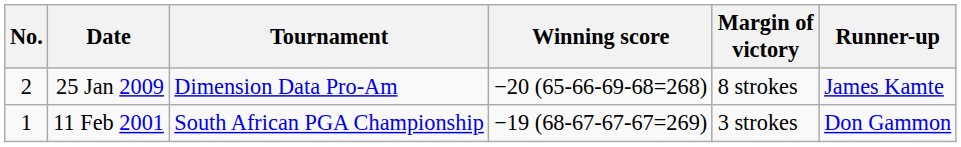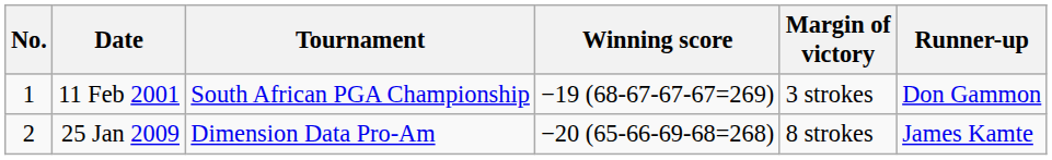rows swapped: 11 Feb 2001 <-> 25 Jan 2009
